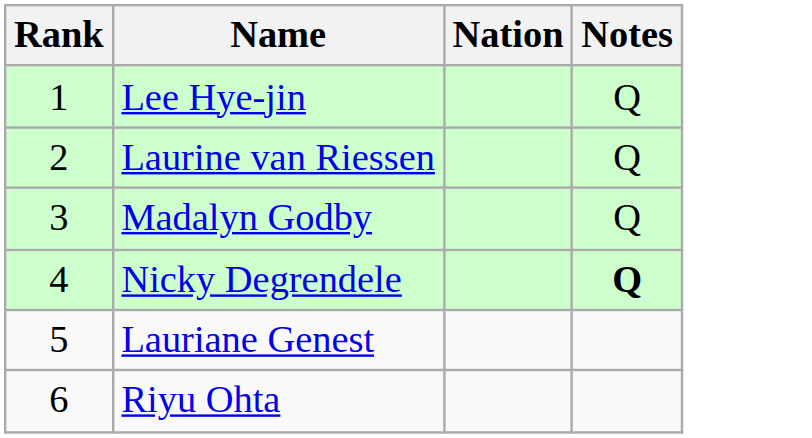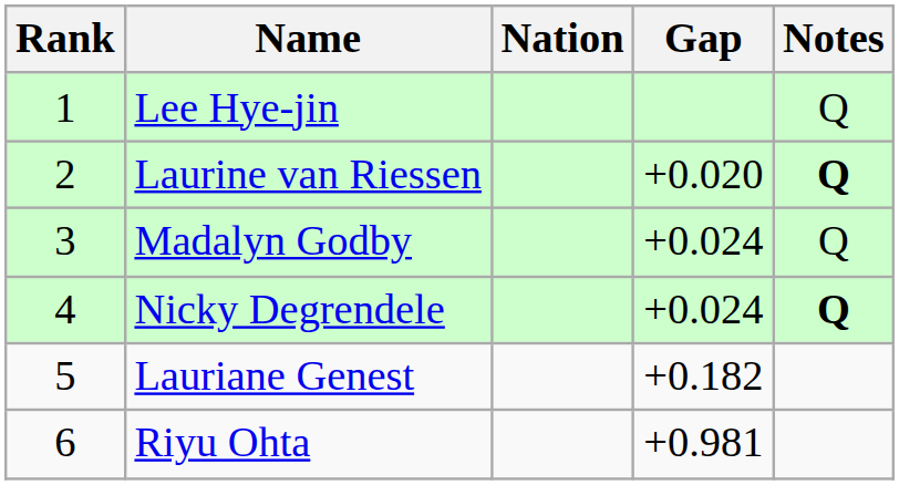+ column: Gap | +0.020 | +0.024 | +0.024 | +0.182 | +0.981
Laurine van Riessen | Notes: normal -> bold
